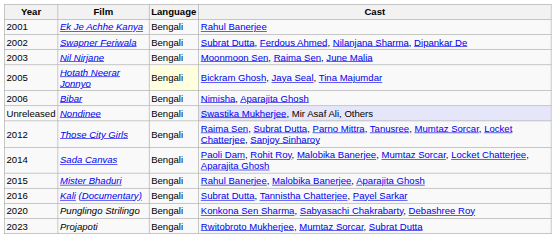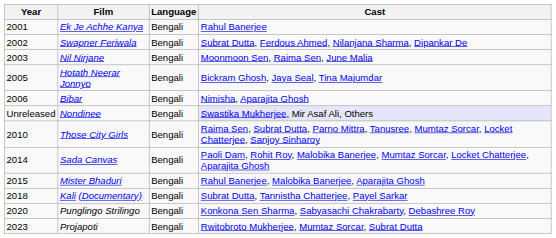Hotath Neerar Jonnyo | Language: lightyellow background -> no background
Those City Girls | Year: 2012 -> 2010
Kali (Documentary) | Year: 2016 -> 2018
